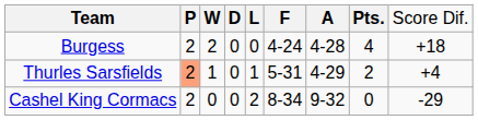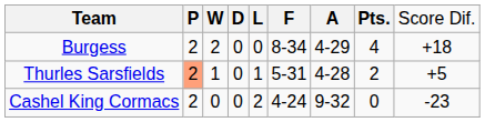Burgess | column 6: 4-24 -> 8-34
Burgess | column 7: 4-28 -> 4-29
Thurles Sarsfields | column 7: 4-29 -> 4-28
Thurles Sarsfields | column 9: +4 -> +5
Cashel King Cormacs | column 6: 8-34 -> 4-24
Cashel King Cormacs | column 9: -29 -> -23
